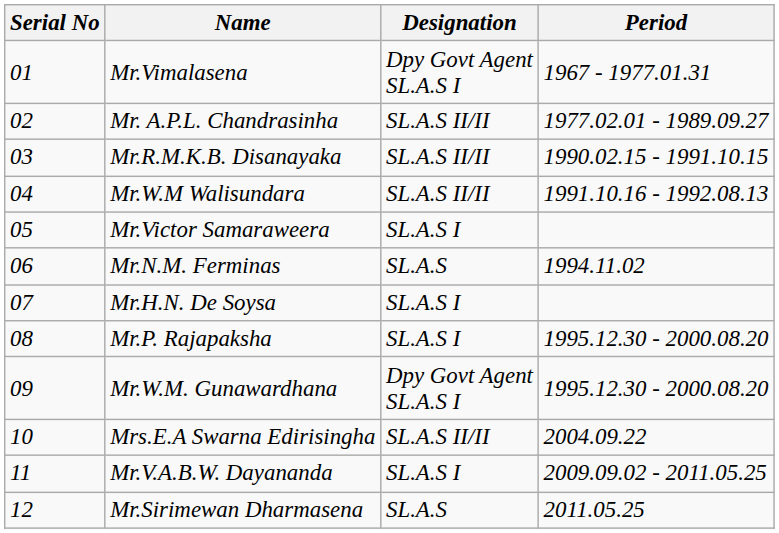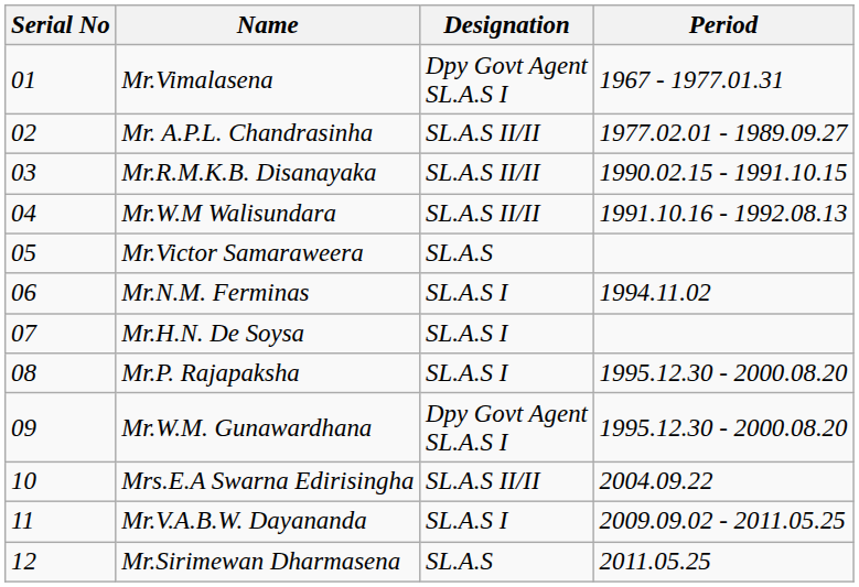Mr.Victor Samaraweera | Designation: SL.A.S I -> SL.A.S
Mr.N.M. Ferminas | Designation: SL.A.S -> SL.A.S I
